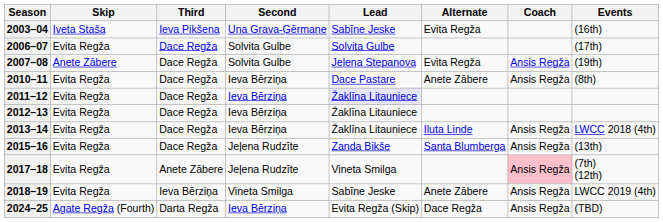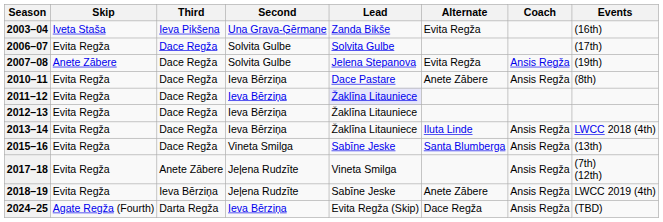2003–04 | Lead: Sabīne Jeske -> Zanda Bikše
2015–16 | Second: Jeļena Rudzīte -> Vineta Smilga
2015–16 | Lead: Zanda Bikše -> Sabīne Jeske
2017–18 | Coach: pink background -> no background
2018–19 | Second: Vineta Smilga -> Jeļena Rudzīte
